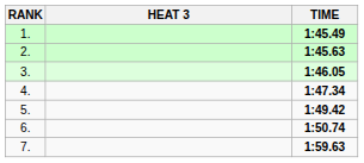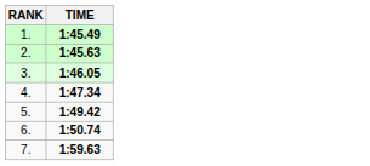- column: HEAT 3
